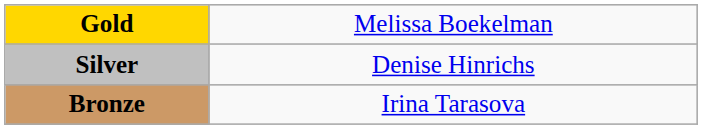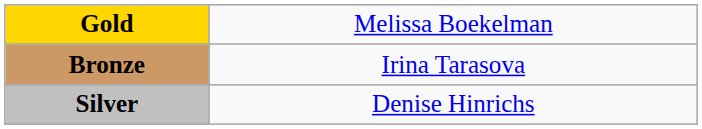rows swapped: Silver <-> Bronze
